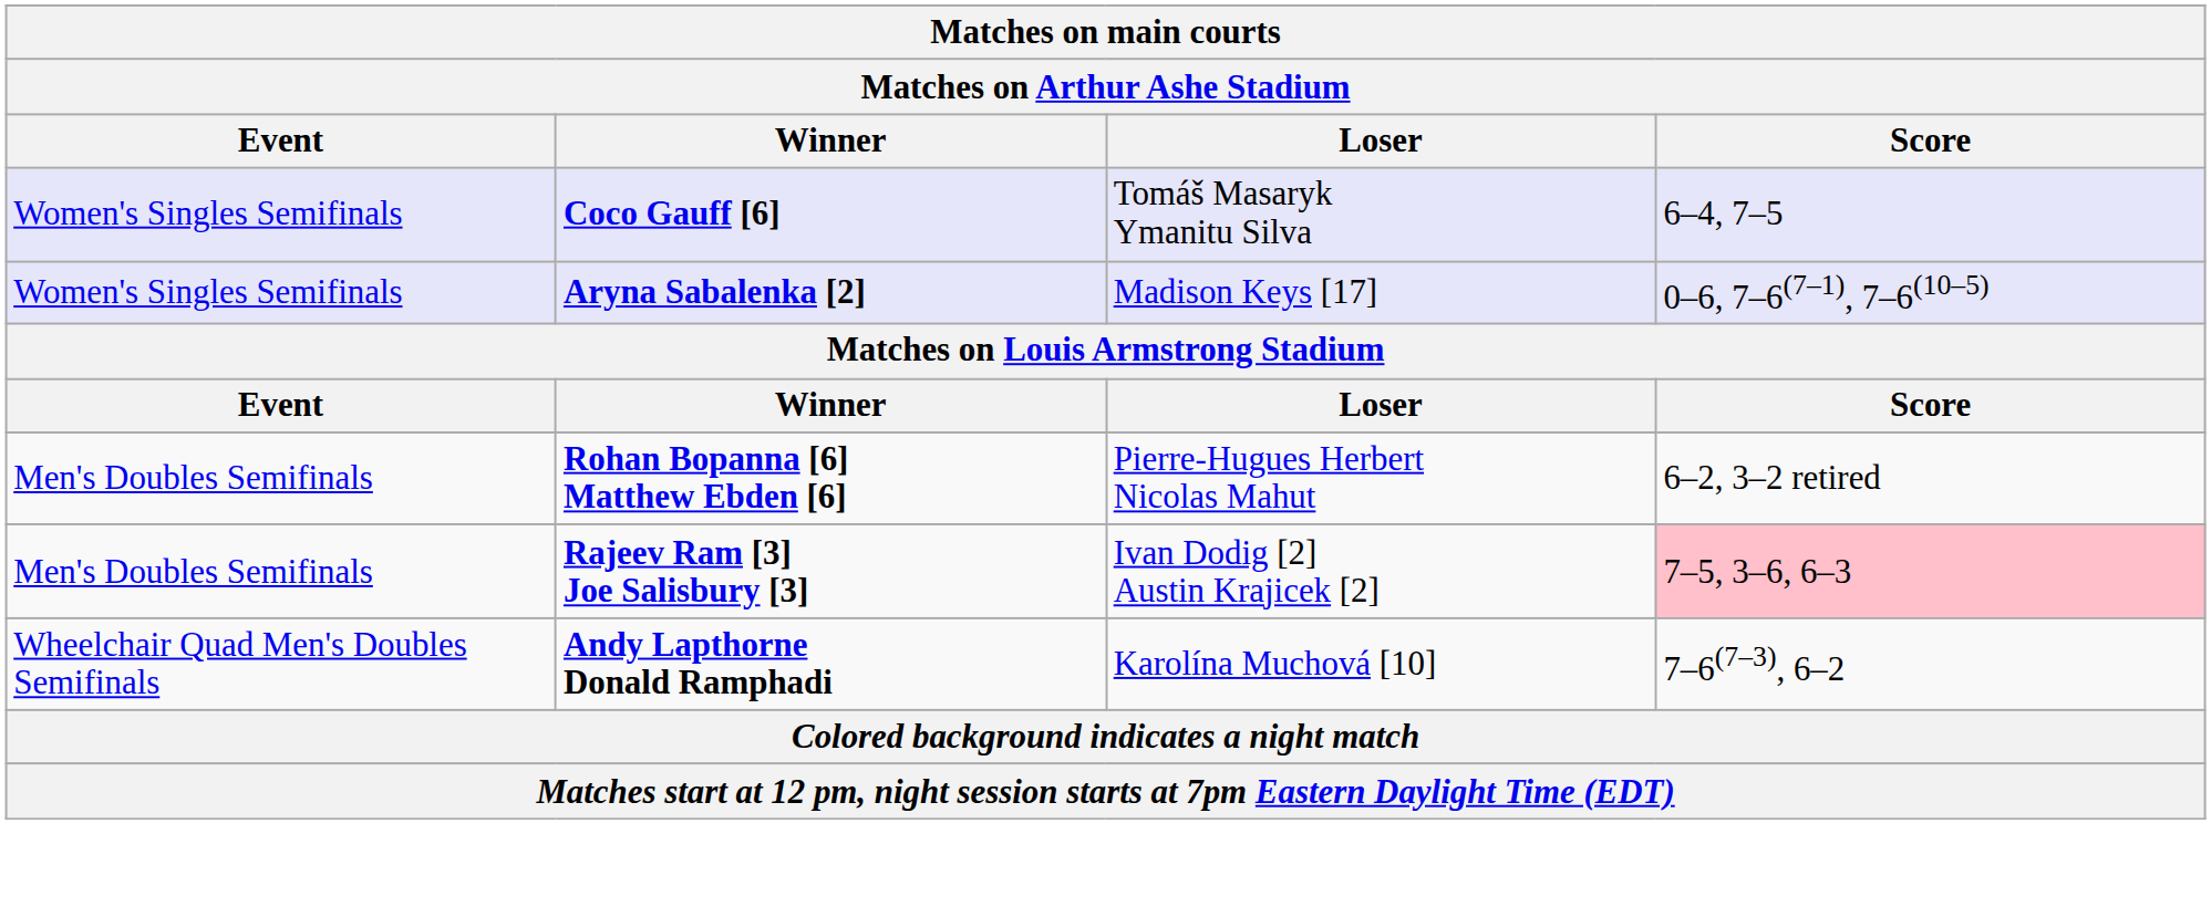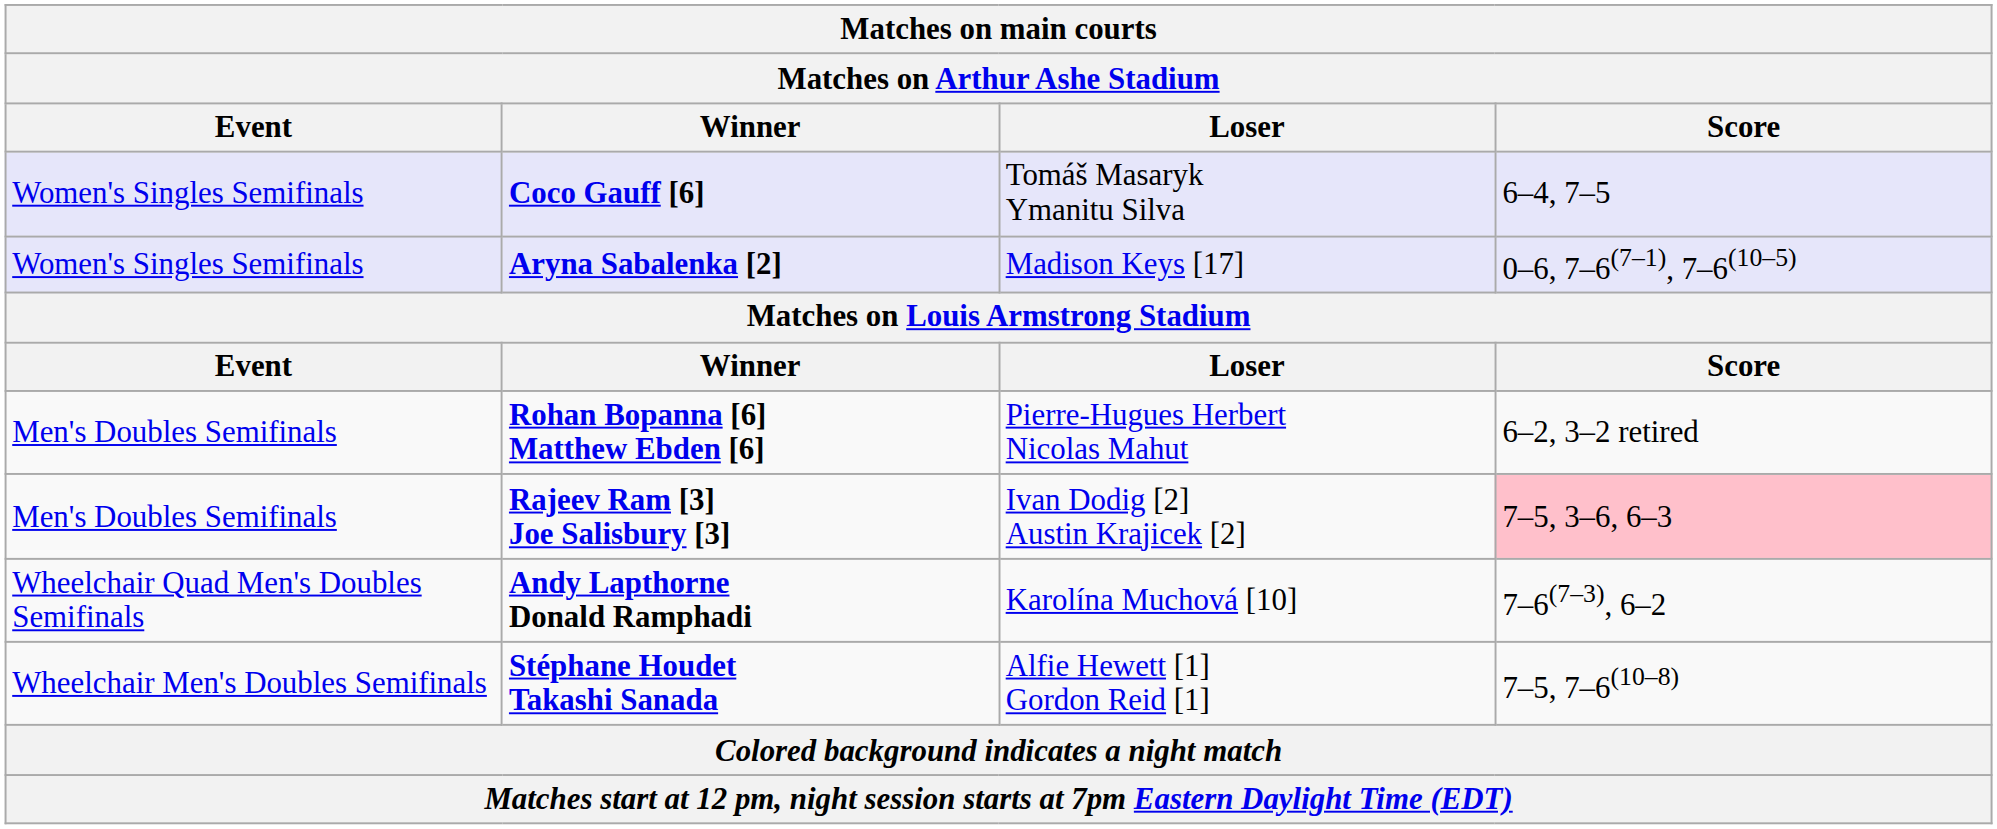+ row: Wheelchair Men's Doubles Semifinals | Stéphane Houdet Takashi Sanada | Alfie Hewett [1] Gordon Reid [1] | 7–5, 7–6(10–8)
